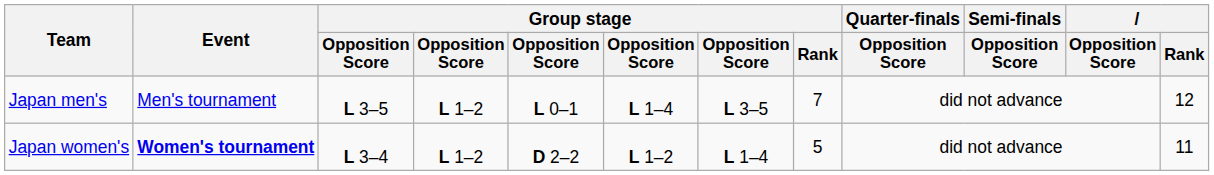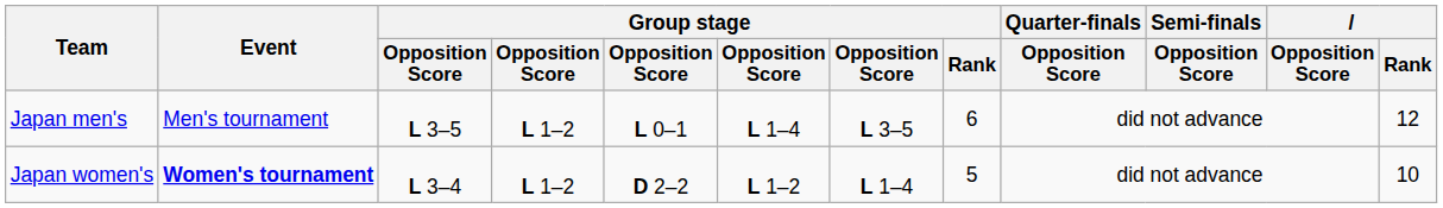Japan men's | Group stage / Rank: 7 -> 6
Japan women's | Rank: 11 -> 10
